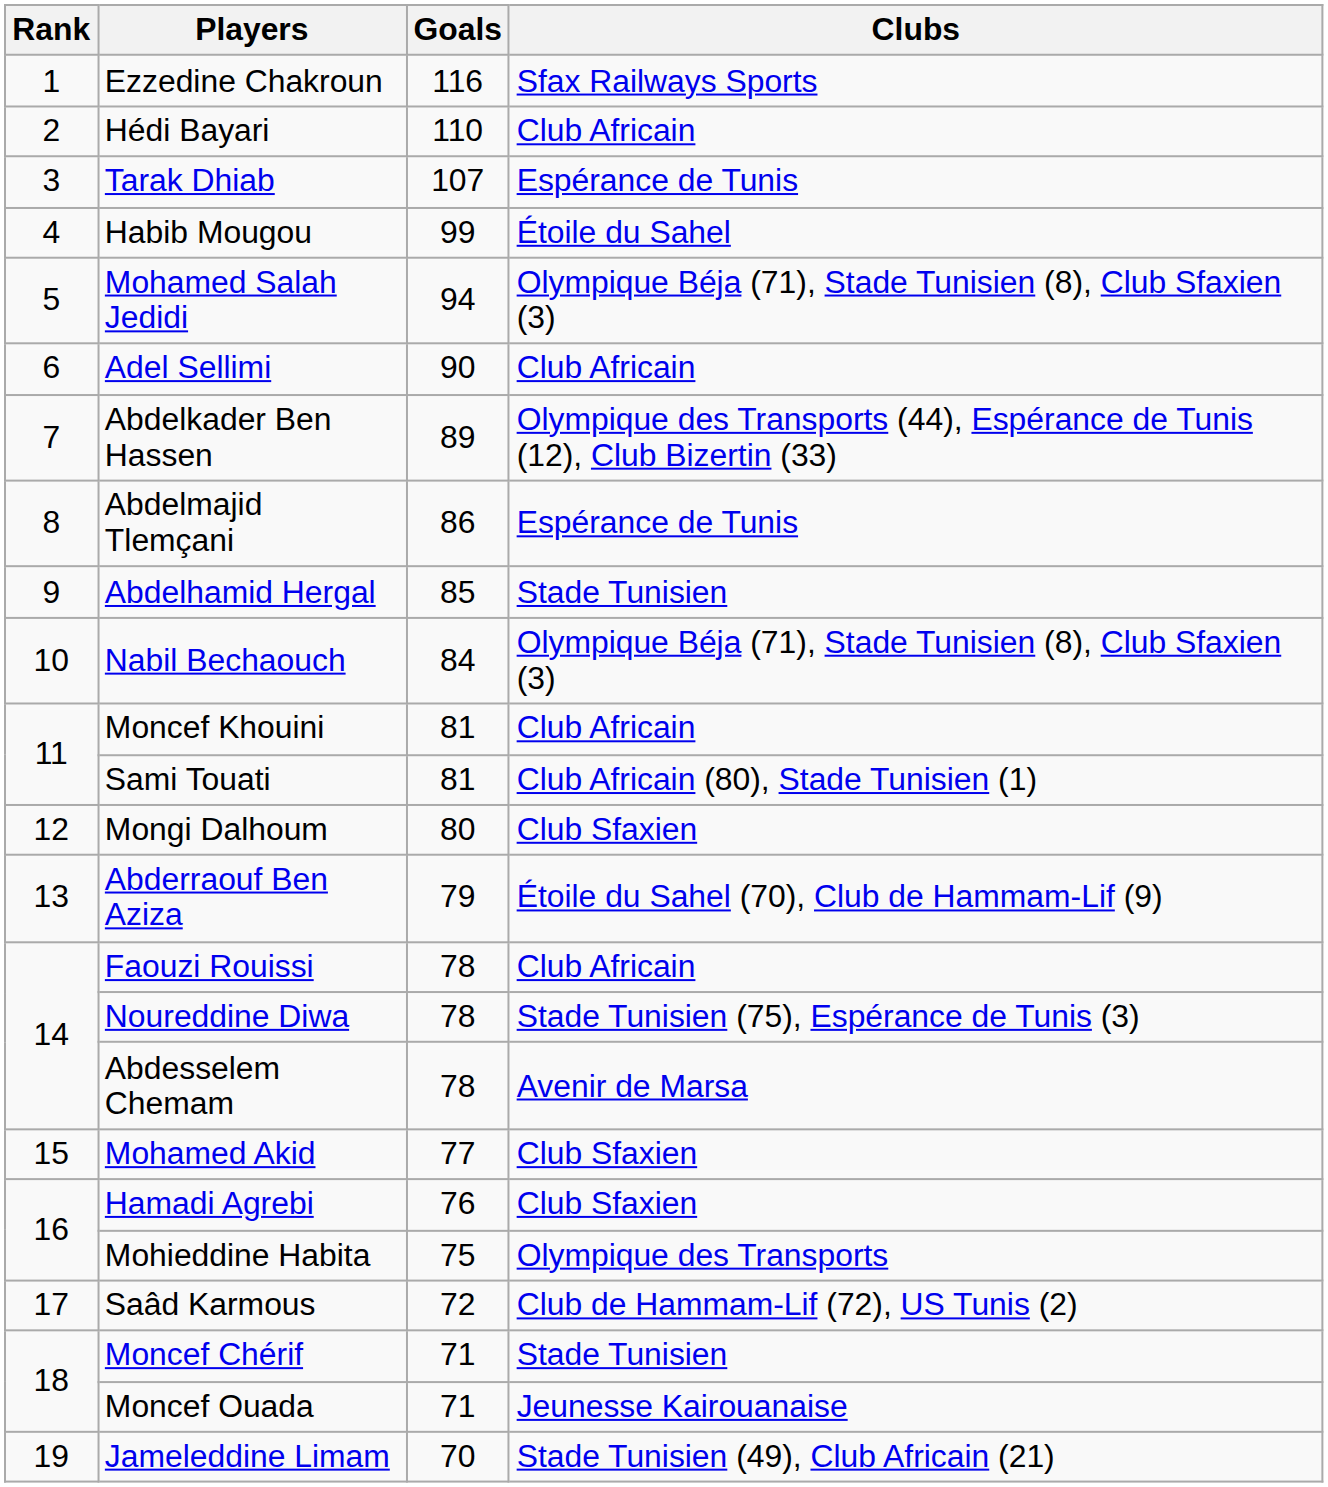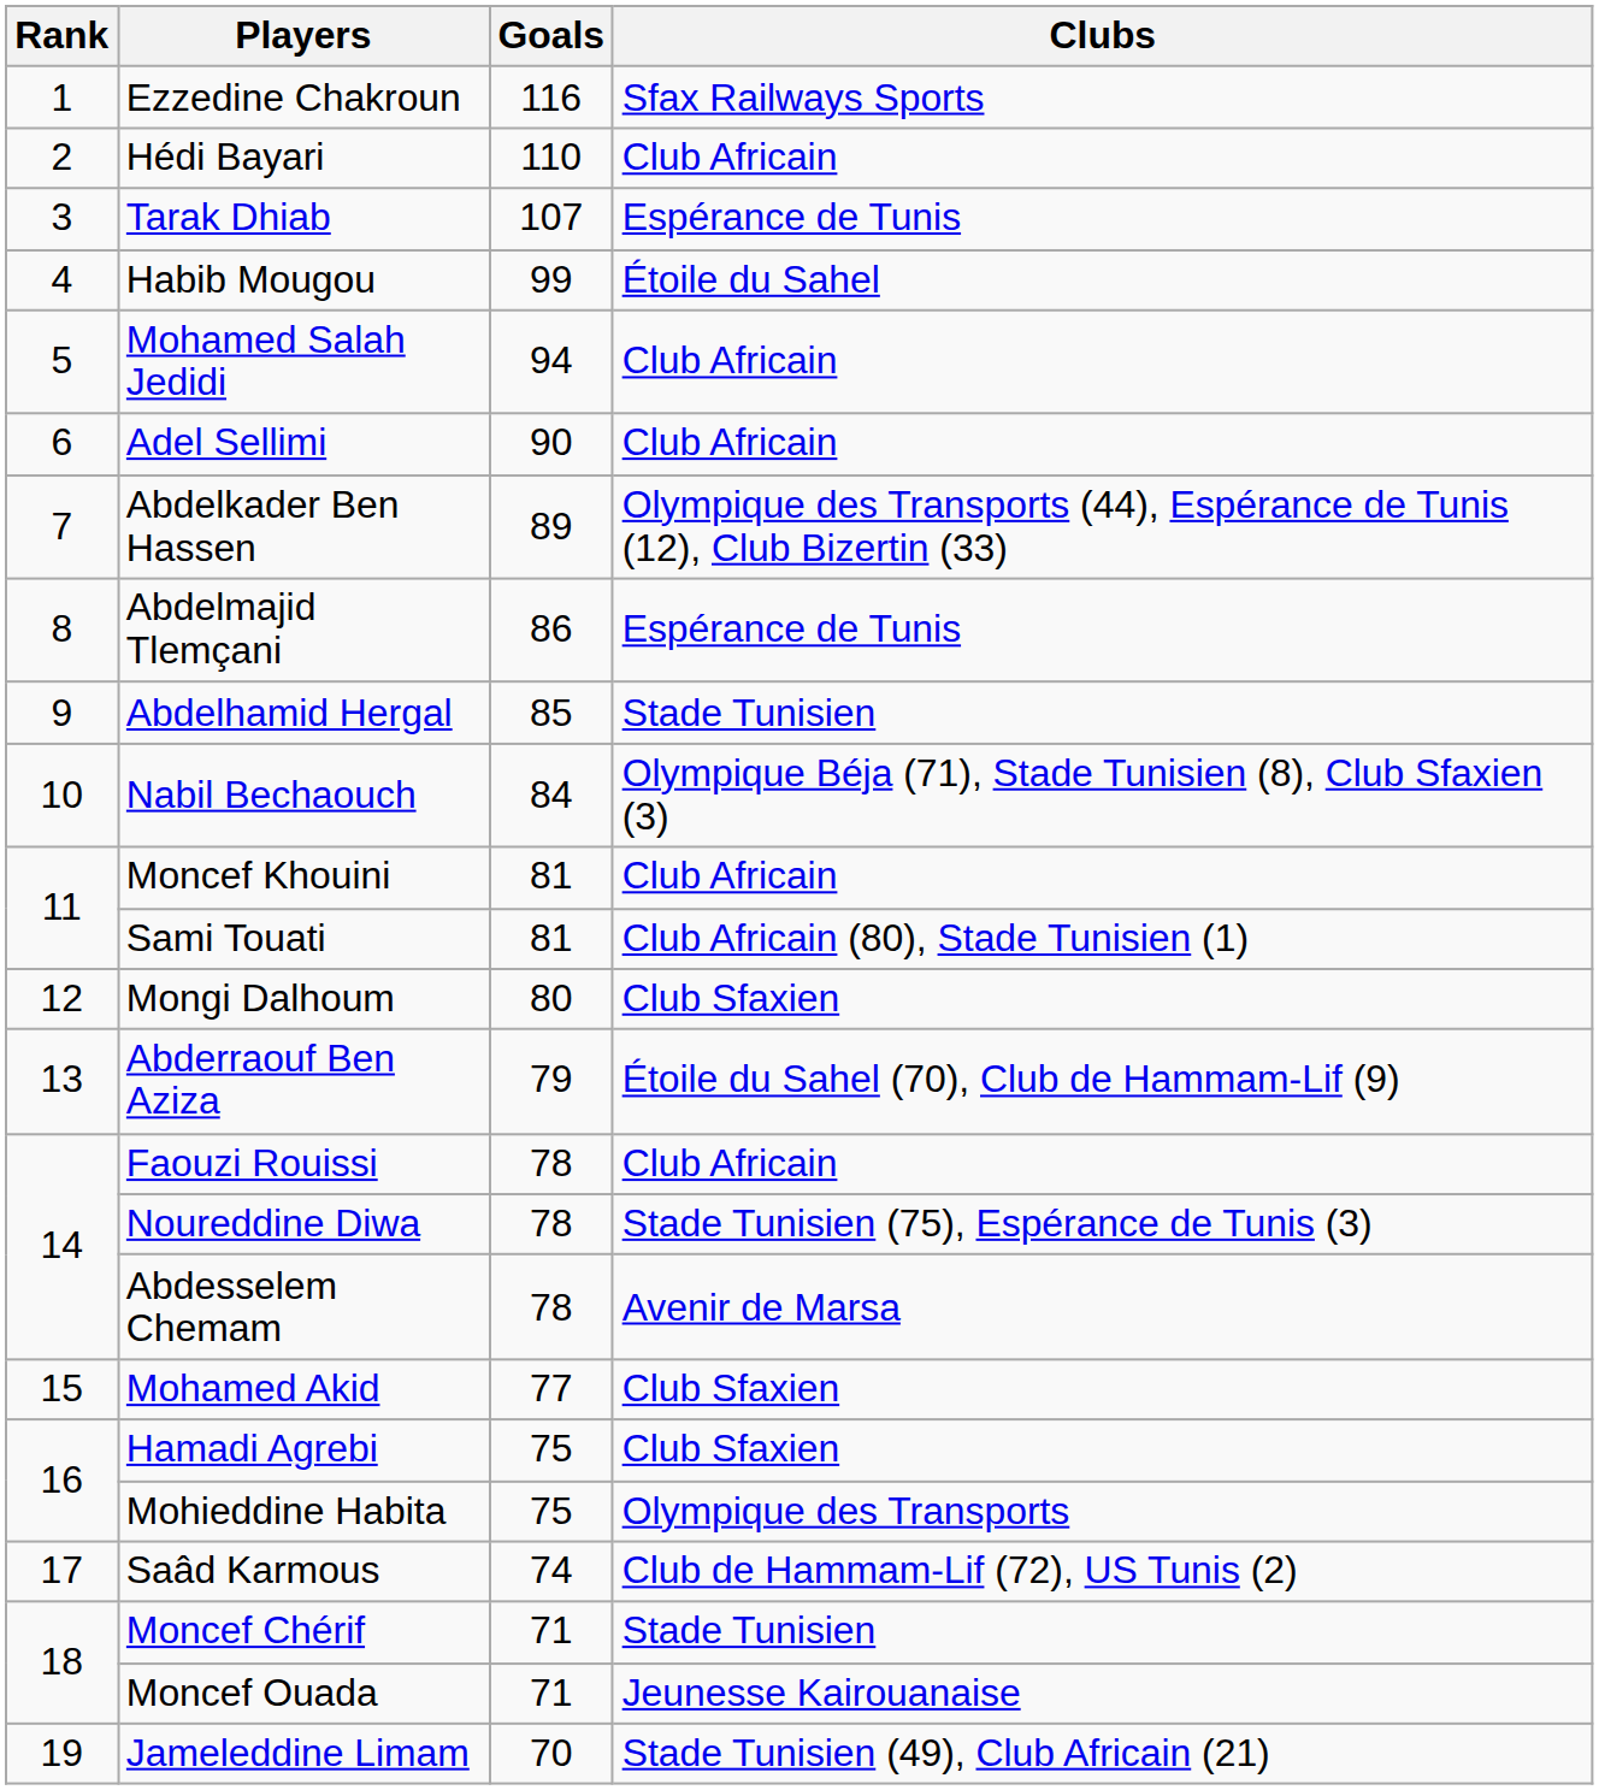Mohamed Salah Jedidi | Clubs: Olympique Béja (71), Stade Tunisien (8), Club Sfaxien (3) -> Club Africain
Hamadi Agrebi | Goals: 76 -> 75
Saâd Karmous | Goals: 72 -> 74
